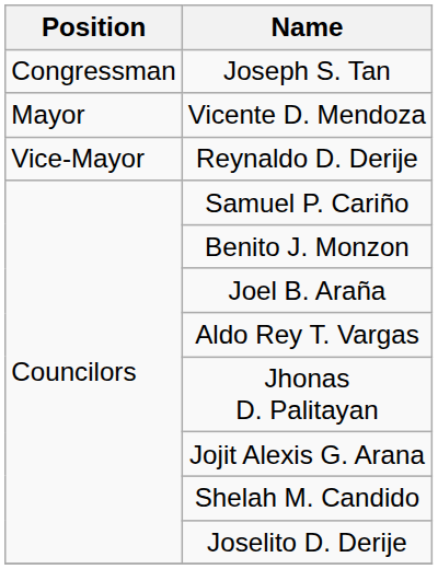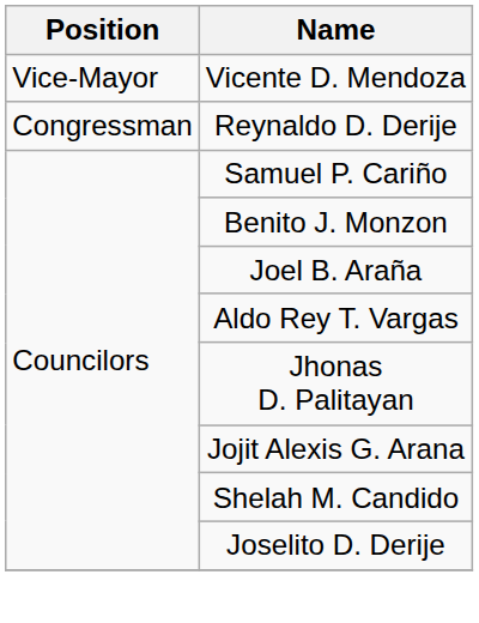- row: Congressman | Joseph S. Tan
Vicente D. Mendoza | Position: Mayor -> Vice-Mayor
Reynaldo D. Derije | Position: Vice-Mayor -> Congressman
